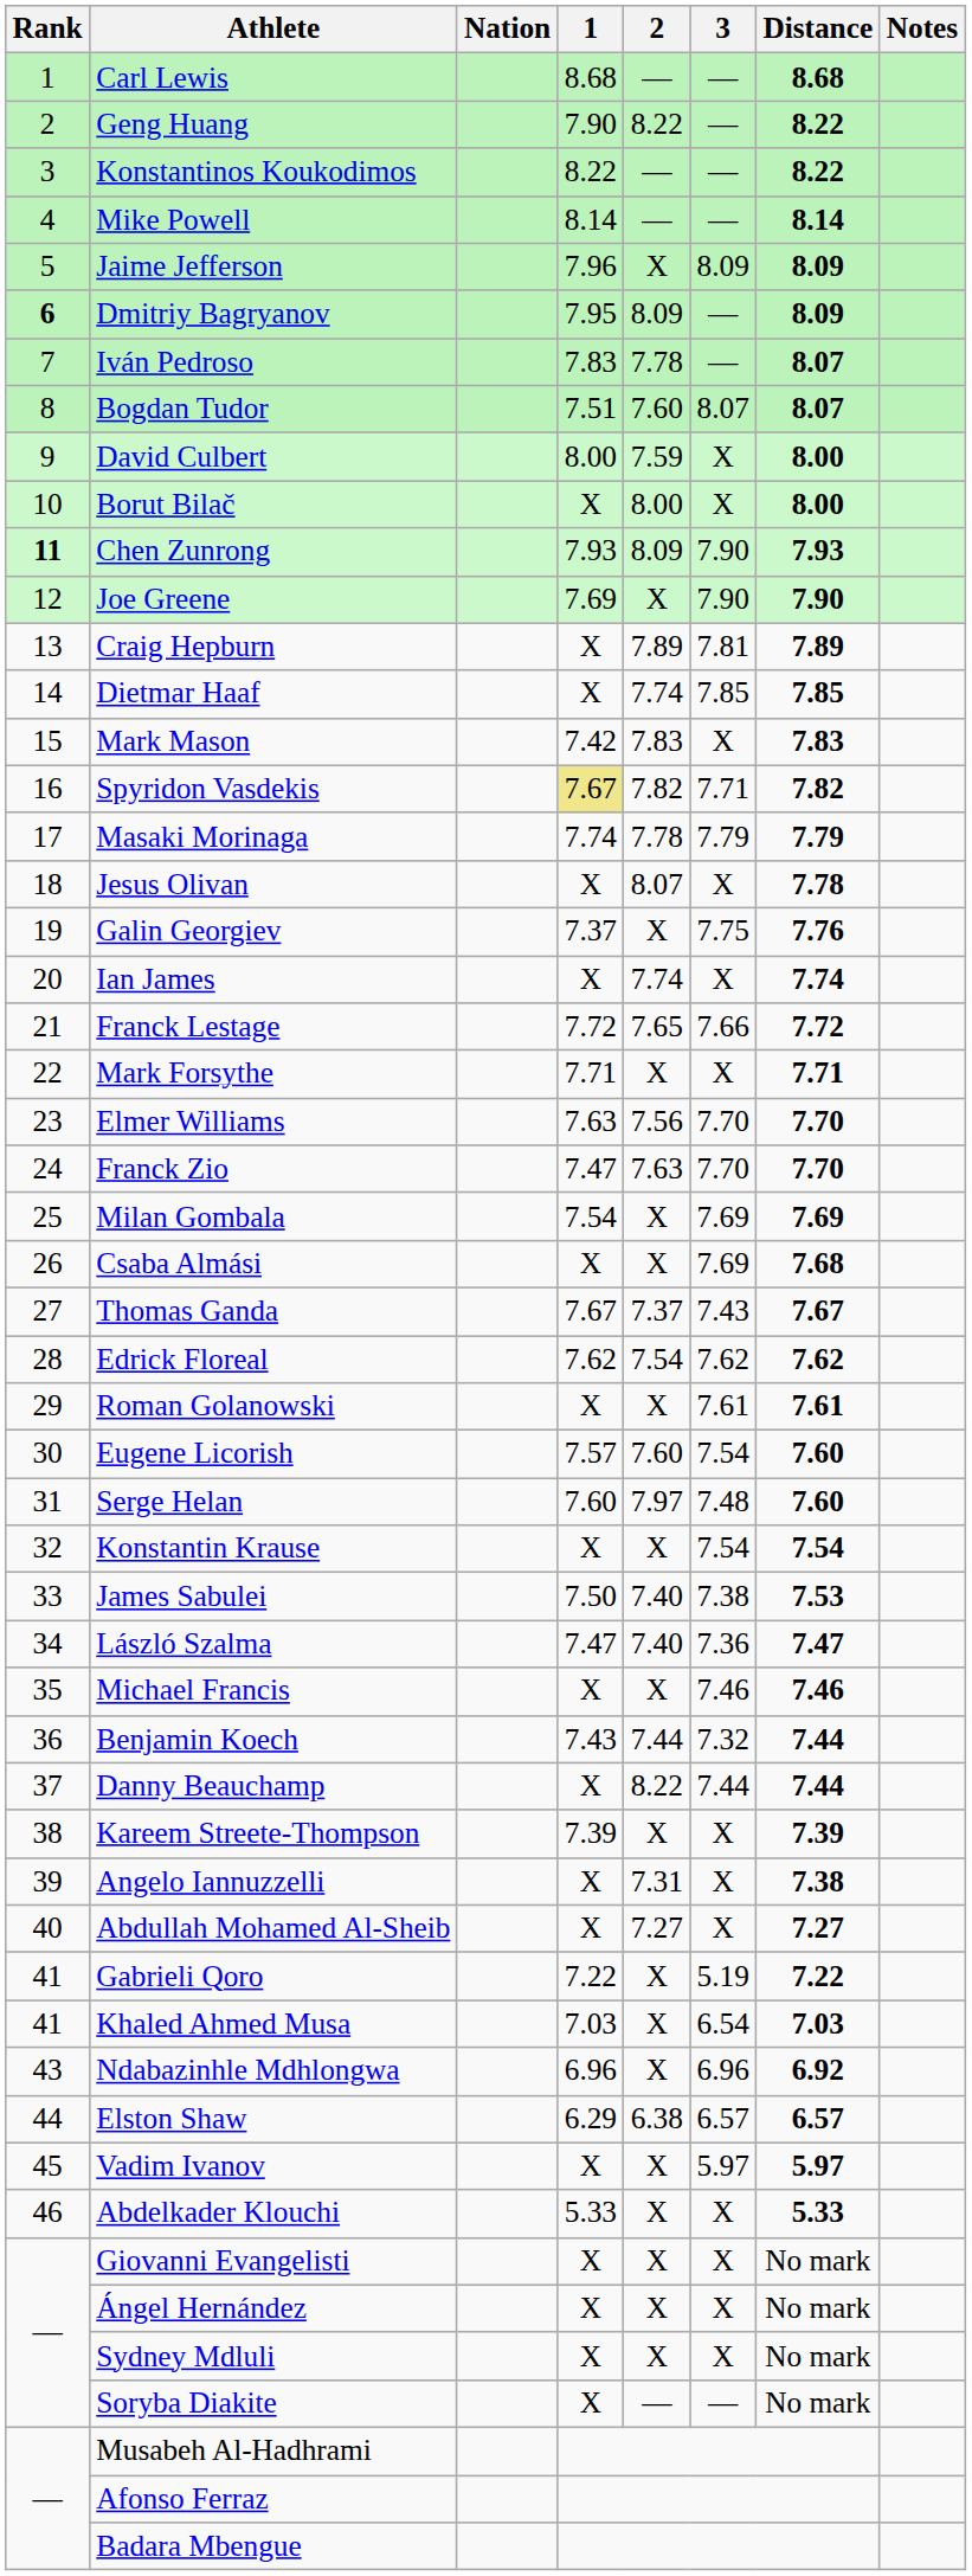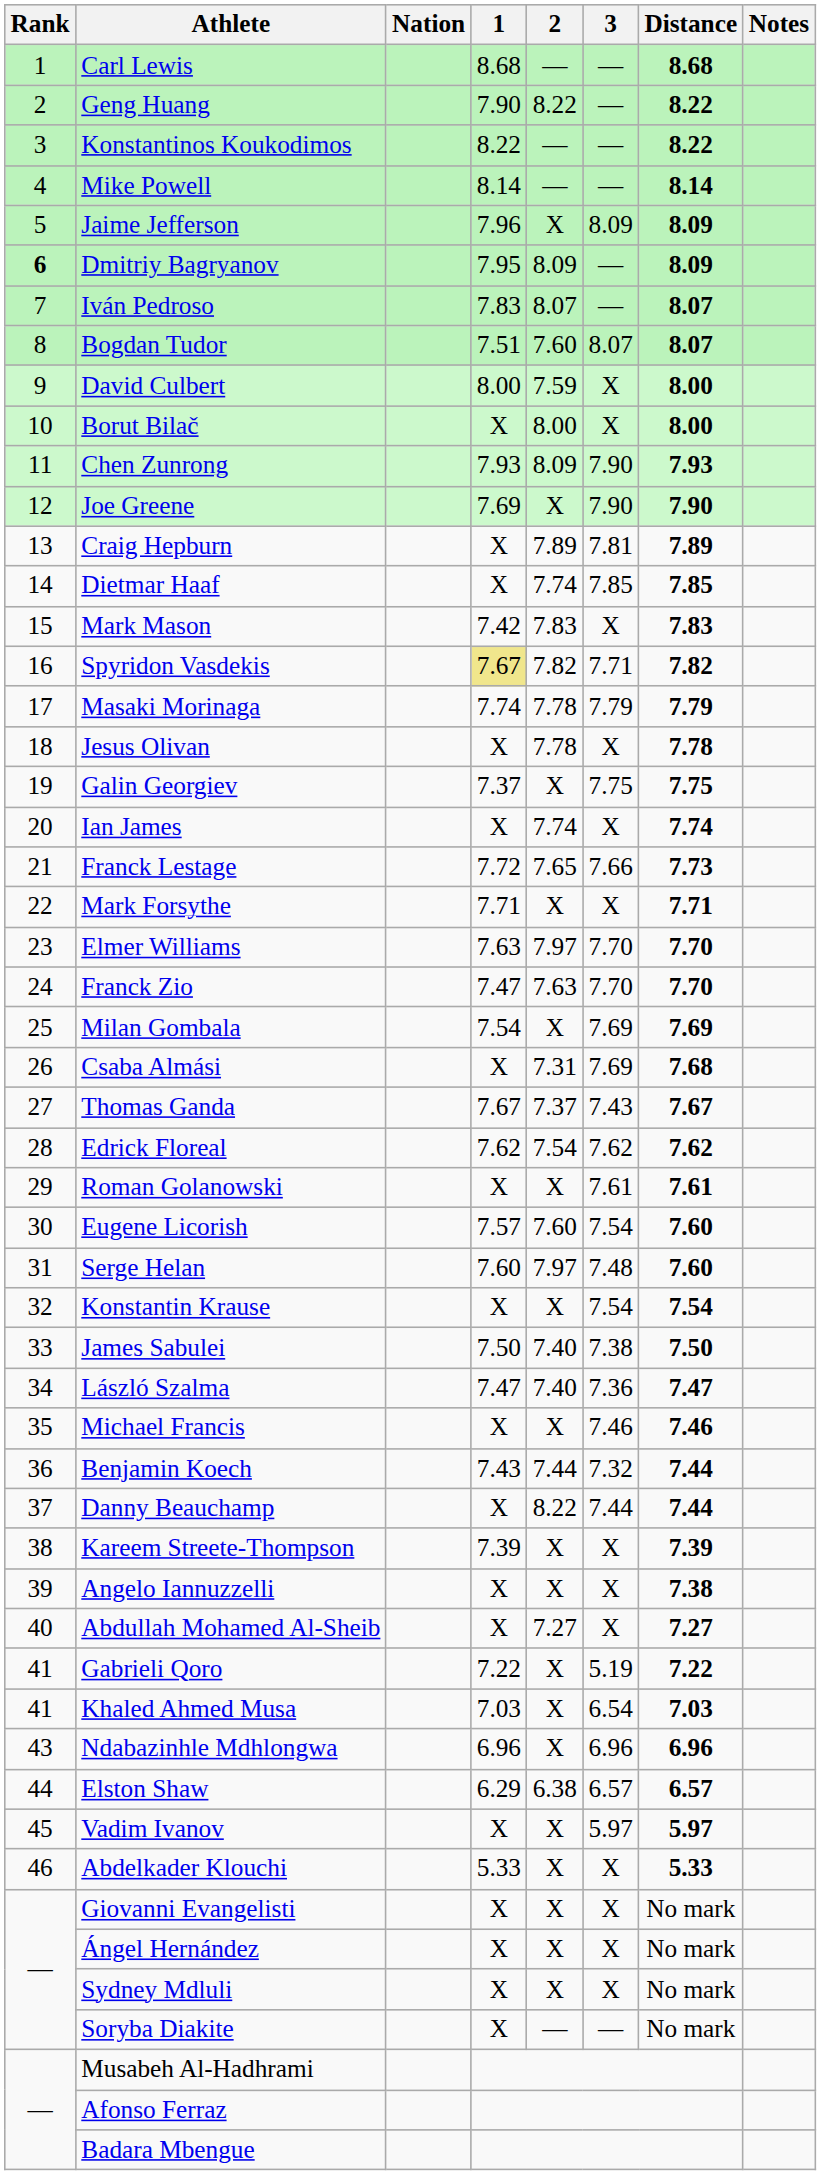Iván Pedroso | 2: 7.78 -> 8.07
Chen Zunrong | Rank: bold -> normal
Jesus Olivan | 2: 8.07 -> 7.78
Galin Georgiev | Distance: 7.76 -> 7.75
Franck Lestage | Distance: 7.72 -> 7.73
Elmer Williams | 2: 7.56 -> 7.97
Csaba Almási | 2: X -> 7.31
James Sabulei | Distance: 7.53 -> 7.50
Angelo Iannuzzelli | 2: 7.31 -> X
Ndabazinhle Mdhlongwa | Distance: 6.92 -> 6.96
